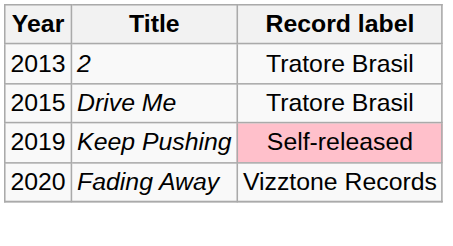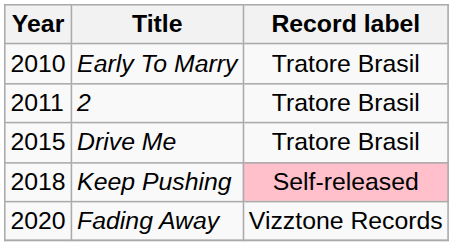+ row: 2010 | Early To Marry | Tratore Brasil
2 | Year: 2013 -> 2011
Keep Pushing | Year: 2019 -> 2018
